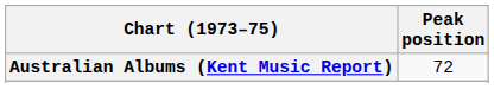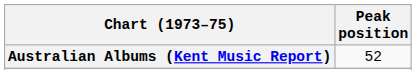Australian Albums (Kent Music Report) | Peak position: 72 -> 52
